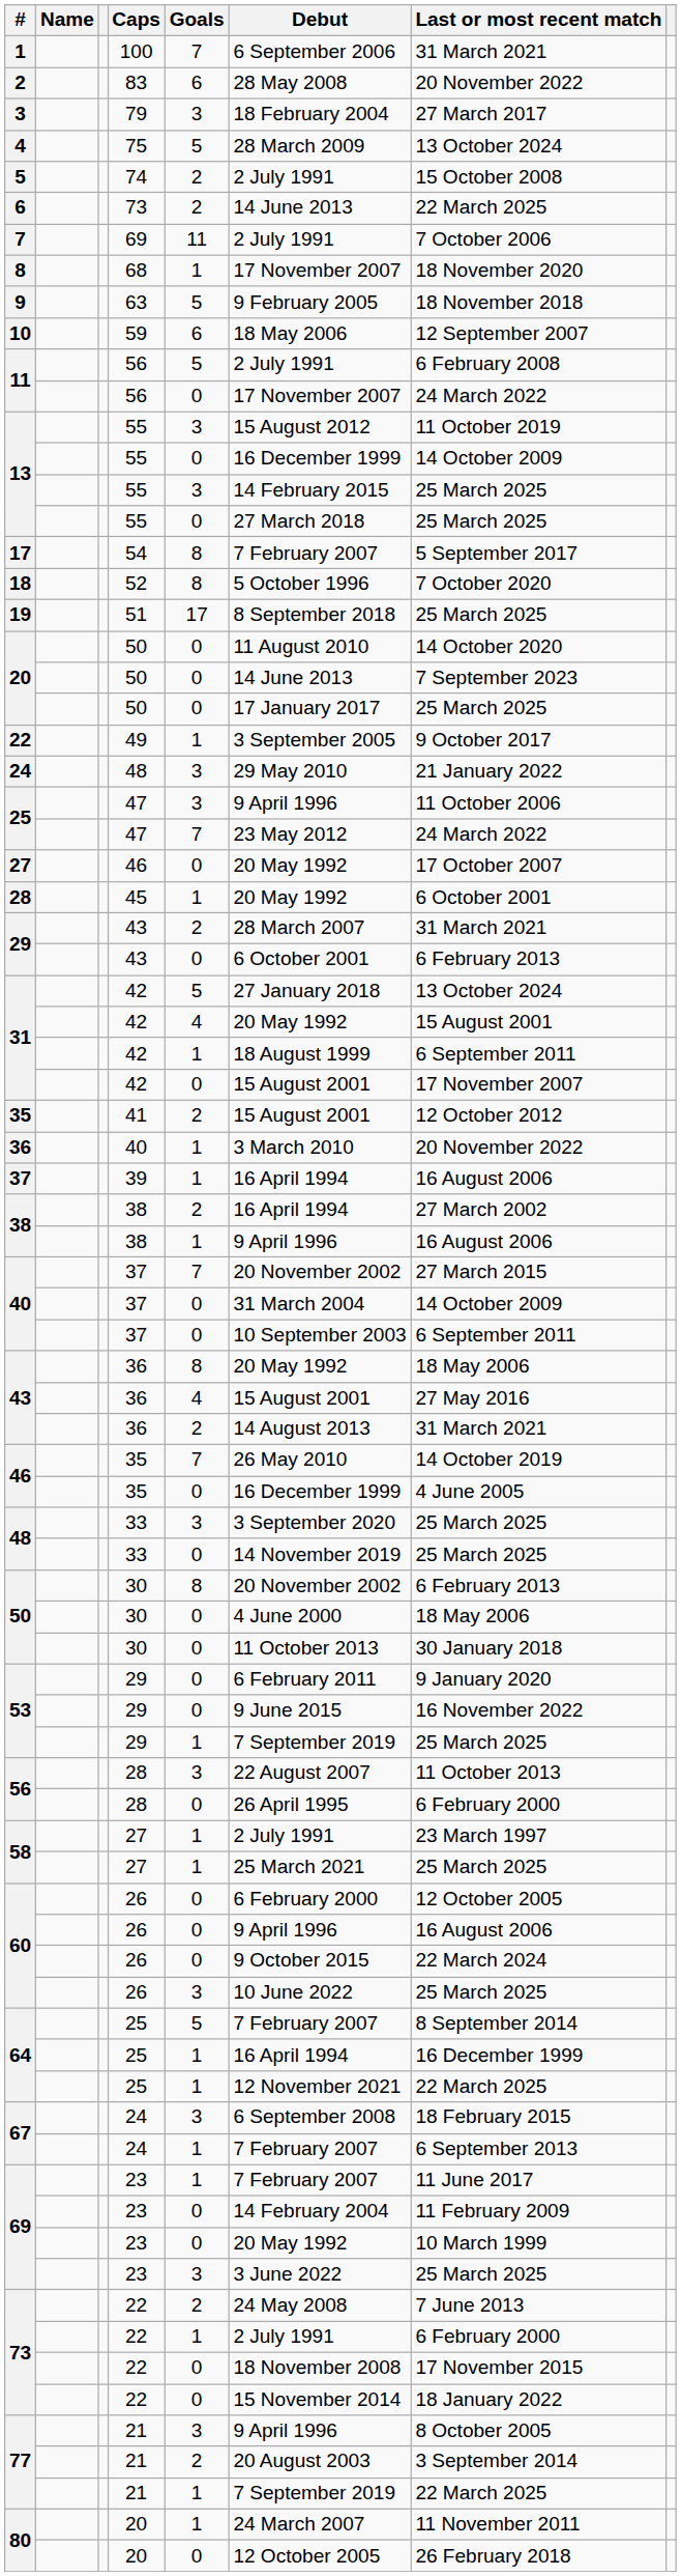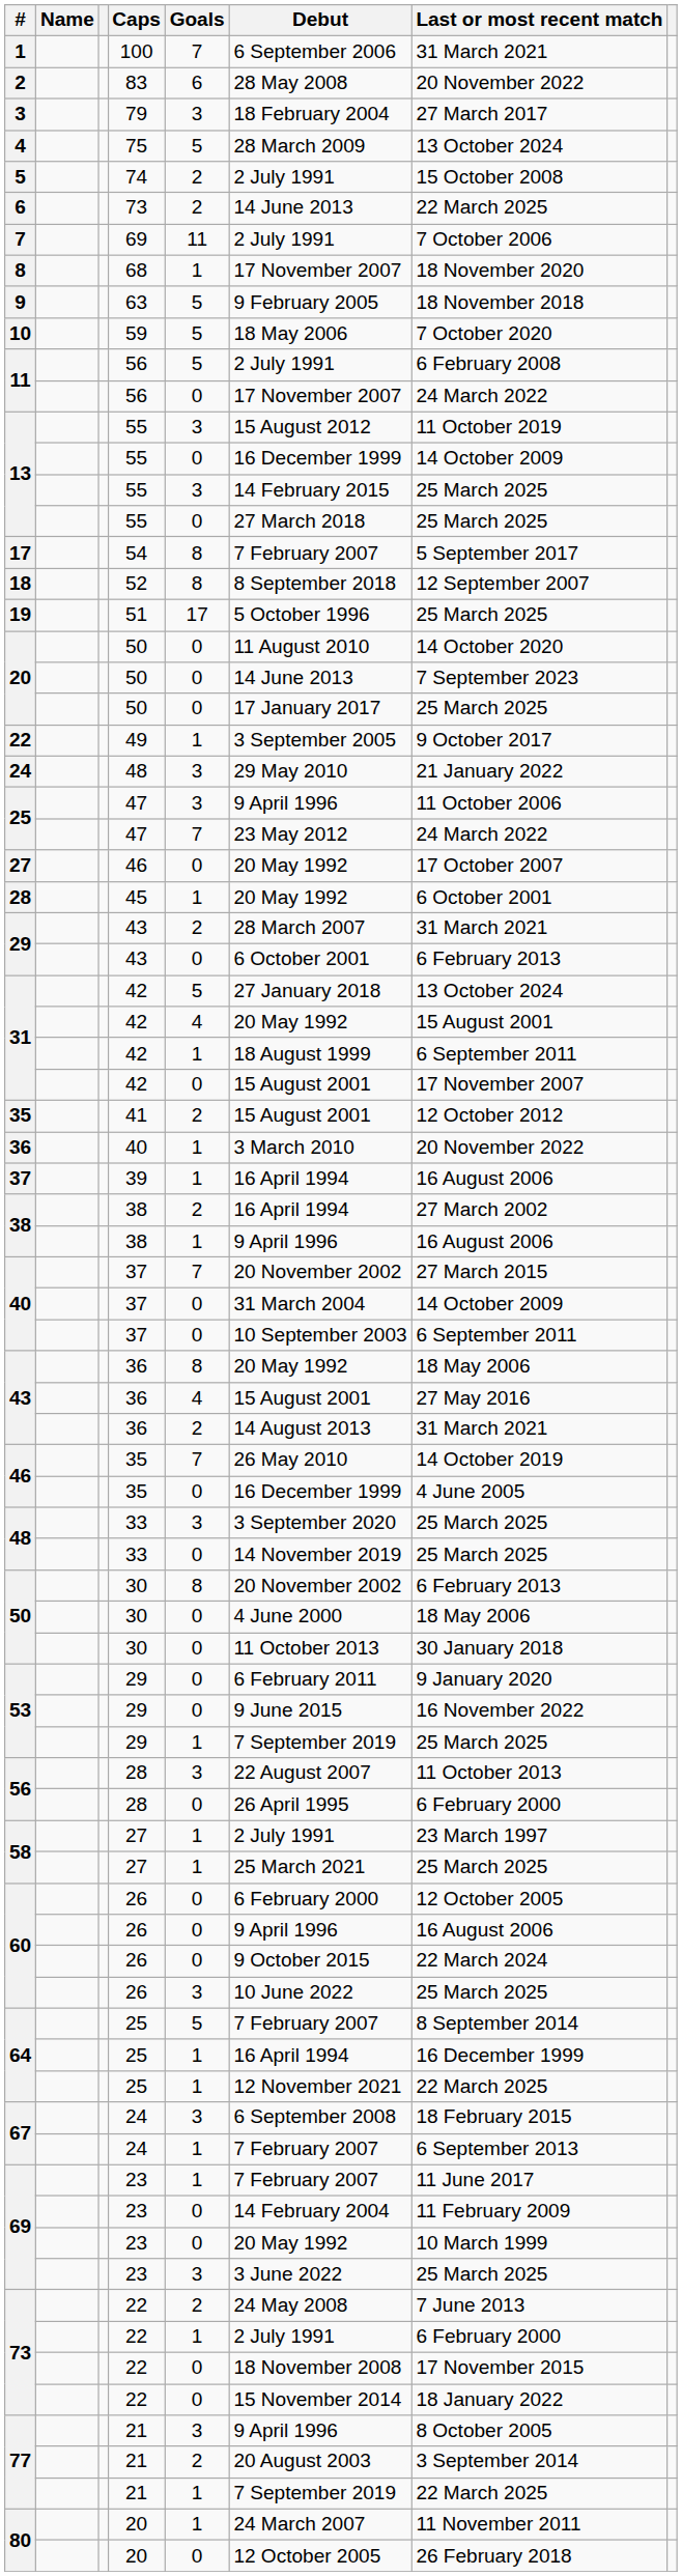10 | Goals: 6 -> 5
10 | Last or most recent match: 12 September 2007 -> 7 October 2020
18 | Debut: 5 October 1996 -> 8 September 2018
18 | Last or most recent match: 7 October 2020 -> 12 September 2007
19 | Debut: 8 September 2018 -> 5 October 1996
